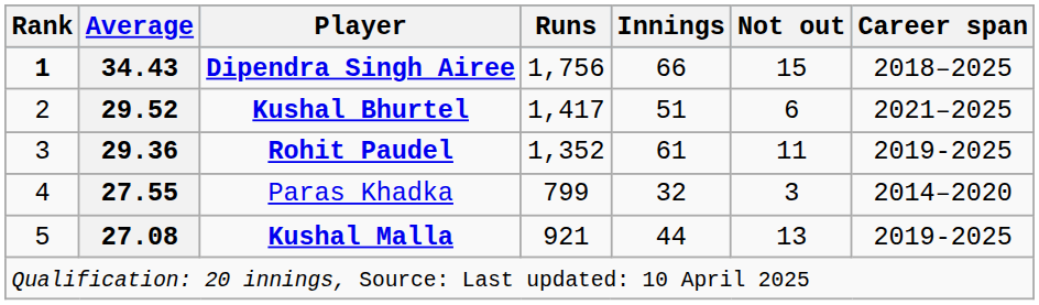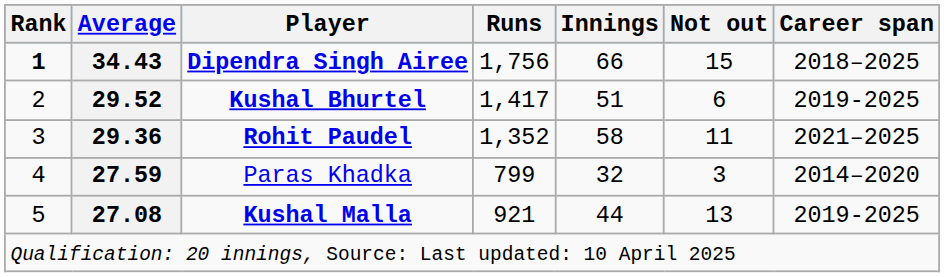Kushal Bhurtel | Career span: 2021–2025 -> 2019-2025
Rohit Paudel | Innings: 61 -> 58
Rohit Paudel | Career span: 2019-2025 -> 2021–2025
Paras Khadka | Average: 27.55 -> 27.59
